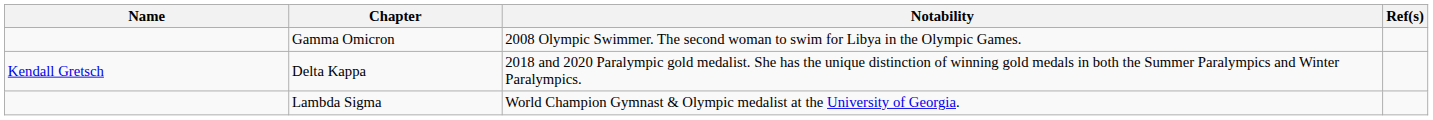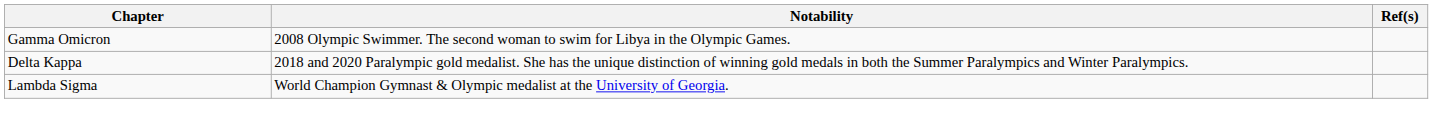- column: Name | Kendall Gretsch
